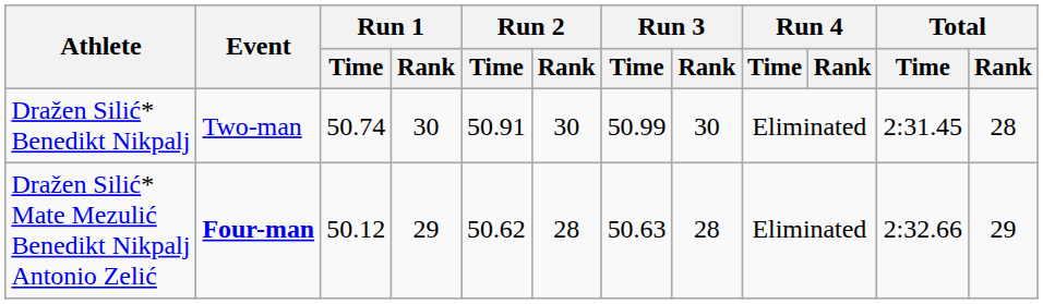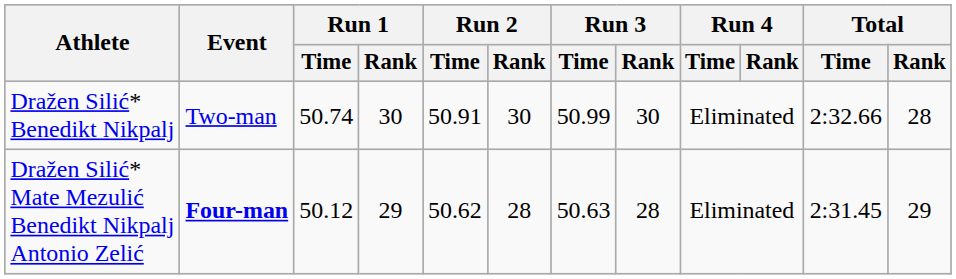Dražen Silić* Benedikt Nikpalj | Total / Time: 2:31.45 -> 2:32.66
Dražen Silić* Mate Mezulić Benedikt Nikpalj Antonio Zelić | Total / Time: 2:32.66 -> 2:31.45
